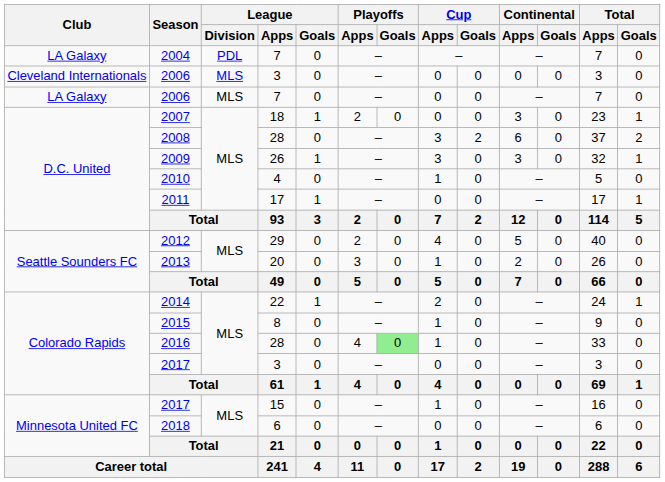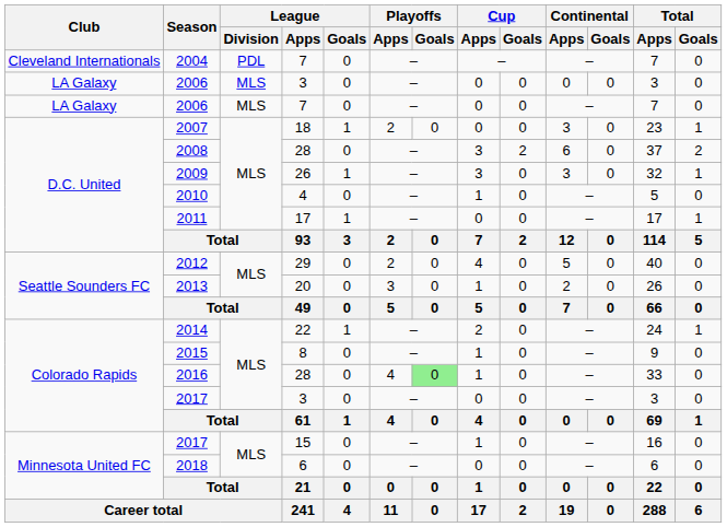2004 | Club: LA Galaxy -> Cleveland Internationals
2006 / 3 | Club: Cleveland Internationals -> LA Galaxy
